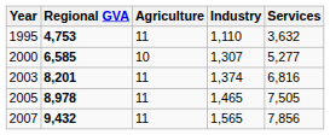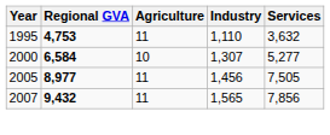2000 | Regional GVA: 6,585 -> 6,584
- row: 2003 | 8,201 | 11 | 1,374 | 6,816
2005 | Regional GVA: 8,978 -> 8,977
2005 | Industry: 1,465 -> 1,456
